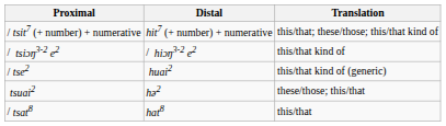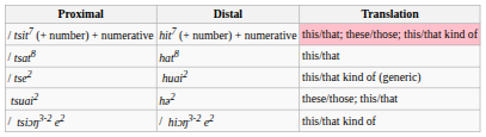/ tsit7 (+ number) + numerative | Translation: no background -> pink background
rows swapped: / tsat8 <-> / tsiɔŋ3-2 e2
